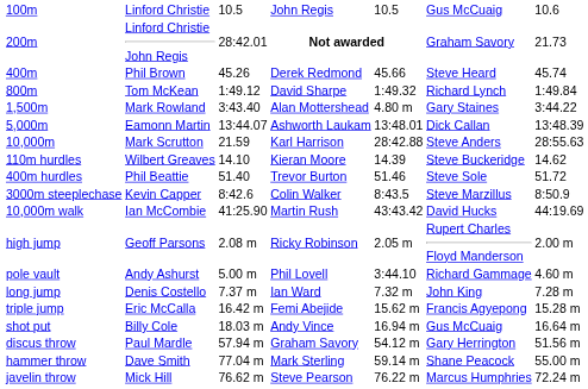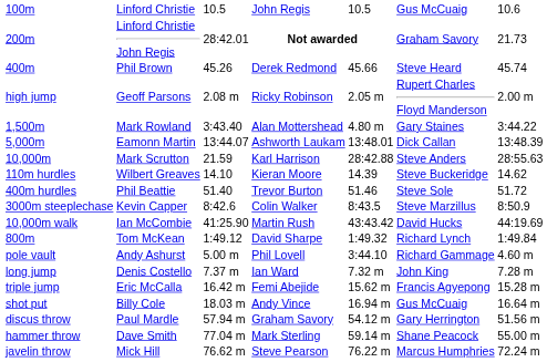rows swapped: 800m <-> high jump
